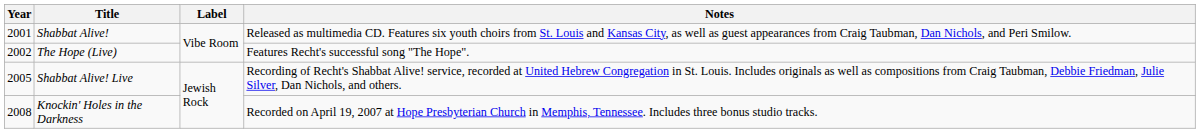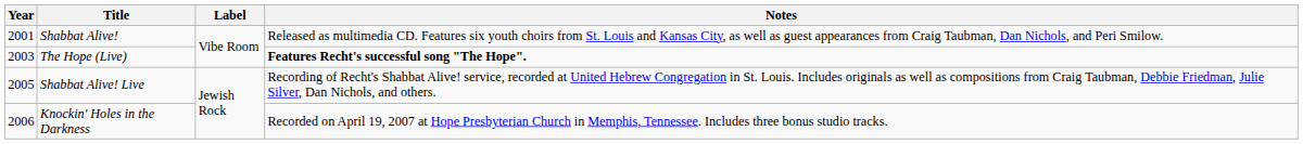The Hope (Live) | Year: 2002 -> 2003
The Hope (Live) | Notes: normal -> bold
Knockin' Holes in the Darkness | Year: 2008 -> 2006
